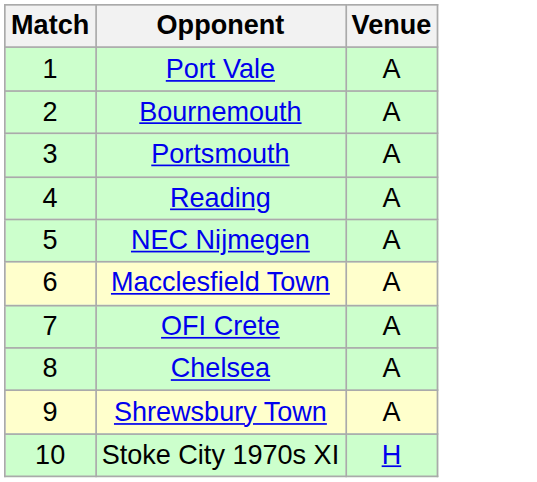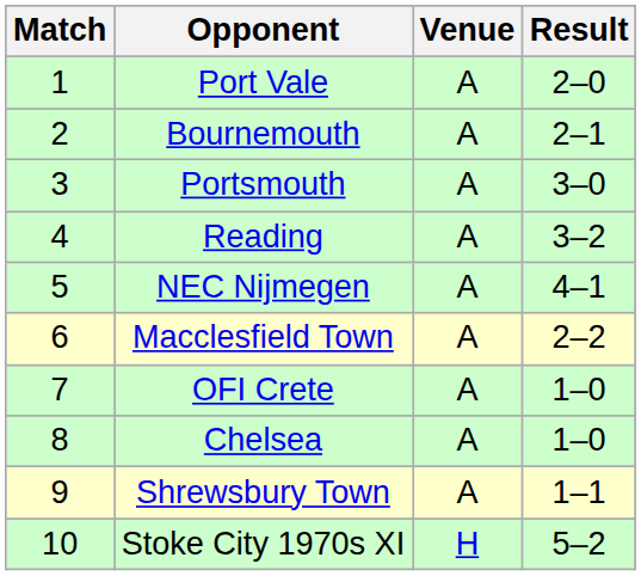+ column: Result | 2–0 | 2–1 | 3–0 | 3–2 | 4–1 | 2–2 | 1–0 | 1–0 | 1–1 | 5–2
